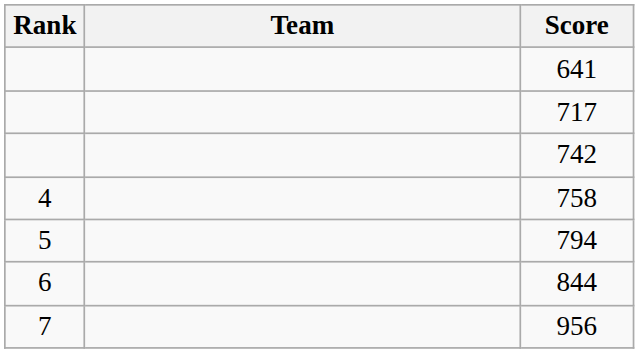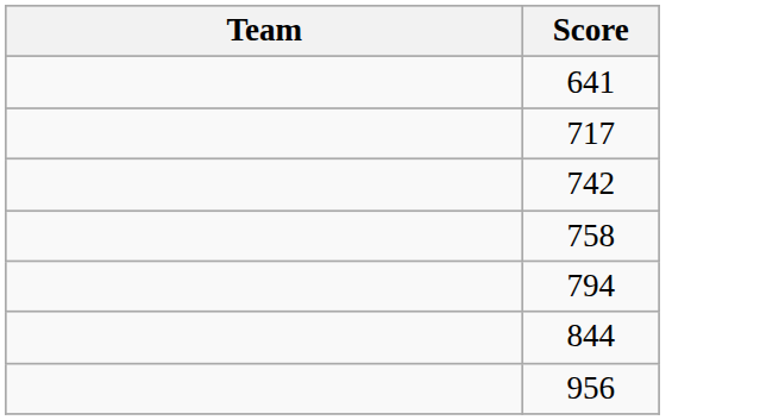- column: Rank | 4 | 5 | 6 | 7
